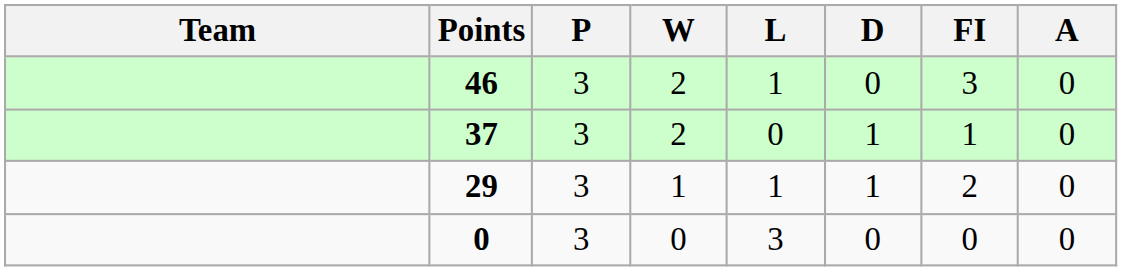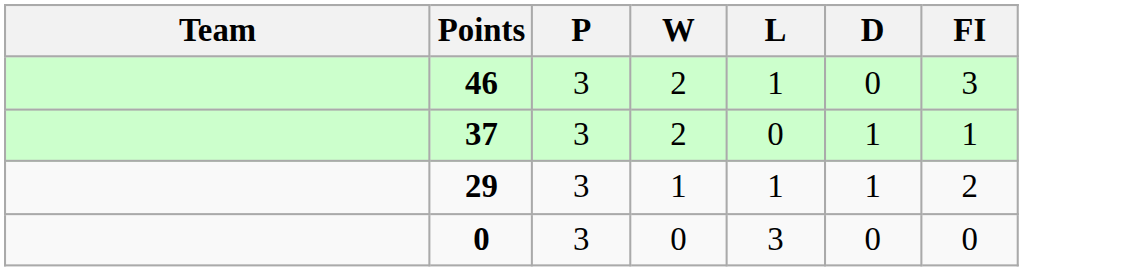- column: A | 0 | 0 | 0 | 0
